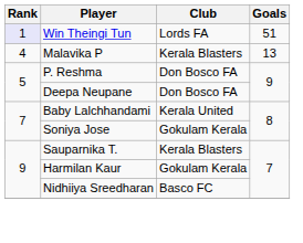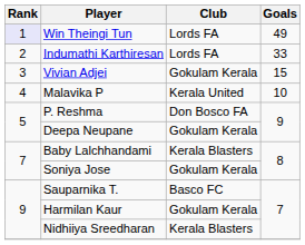Win Theingi Tun | Goals: 51 -> 49
+ row: 2 | Indumathi Karthiresan | Lords FA | 33
+ row: 3 | Vivian Adjei | Gokulam Kerala | 15
Malavika P | Club: Kerala Blasters -> Kerala United
Malavika P | Goals: 13 -> 10
Deepa Neupane | Club: Don Bosco FA -> Gokulam Kerala
Baby Lalchhandami | Club: Kerala United -> Kerala Blasters
Sauparnika T. | Club: Kerala Blasters -> Basco FC
Nidhiiya Sreedharan | Club: Basco FC -> Kerala Blasters
